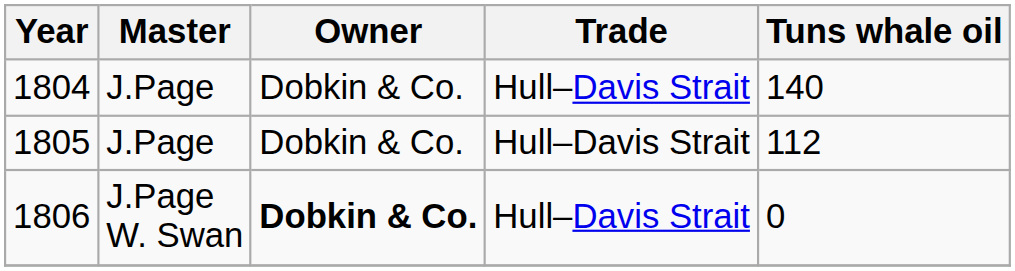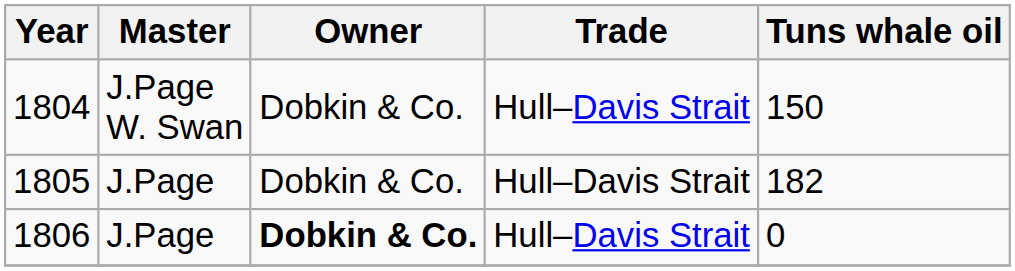1804 | Master: J.Page -> J.Page W. Swan
1804 | Tuns whale oil: 140 -> 150
1805 | Tuns whale oil: 112 -> 182
1806 | Master: J.Page W. Swan -> J.Page
